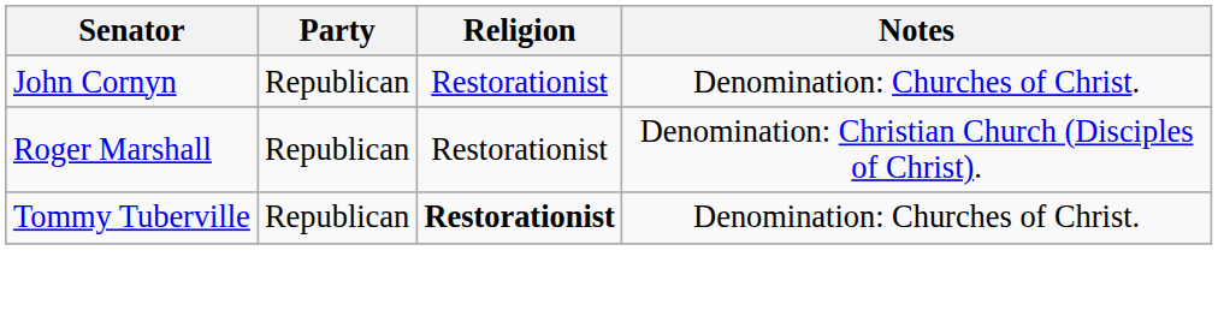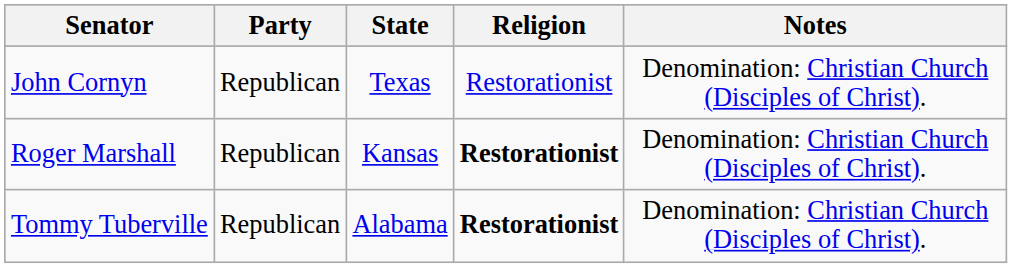+ column: State | Texas | Kansas | Alabama
John Cornyn | Notes: Denomination: Churches of Christ. -> Denomination: Christian Church (Disciples of Christ).
Roger Marshall | Religion: normal -> bold
Tommy Tuberville | Notes: Denomination: Churches of Christ. -> Denomination: Christian Church (Disciples of Christ).
